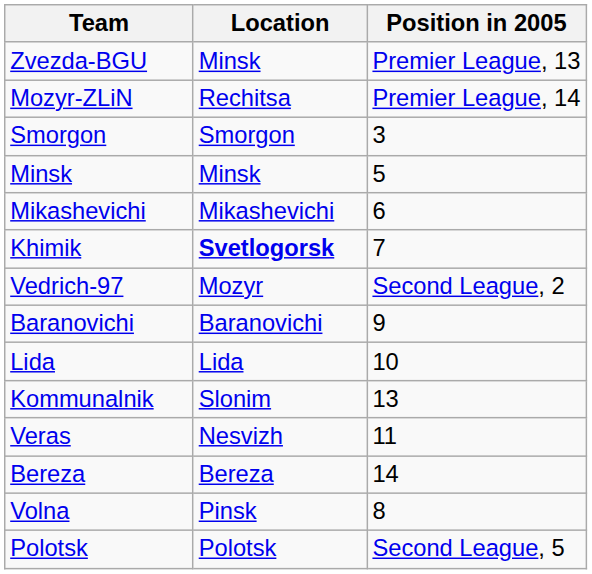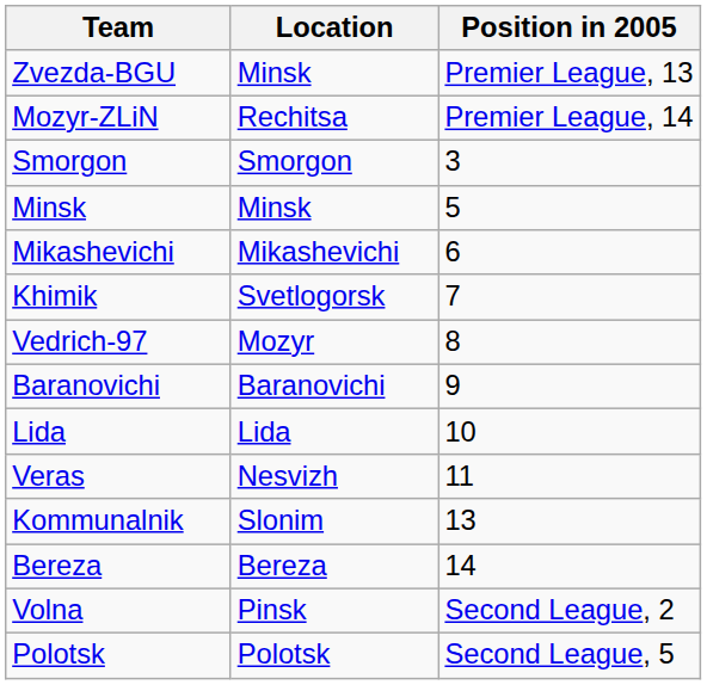Khimik | Location: bold -> normal
Vedrich-97 | Position in 2005: Second League, 2 -> 8
rows swapped: Veras <-> Kommunalnik
Volna | Position in 2005: 8 -> Second League, 2
